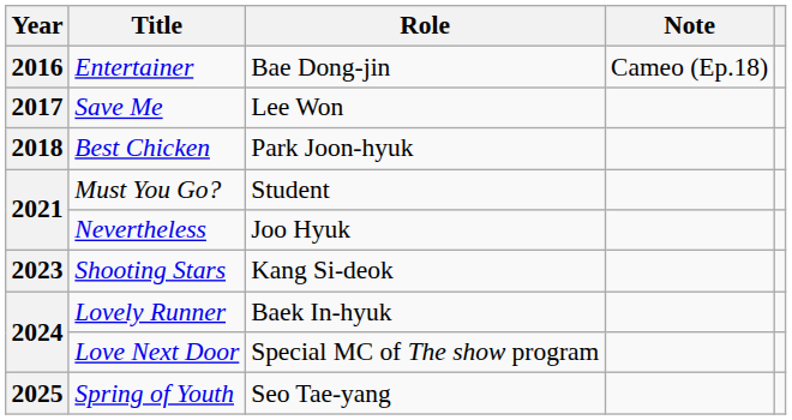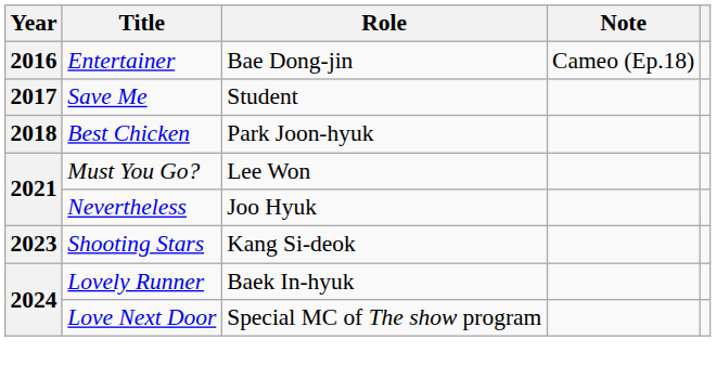Save Me | Role: Lee Won -> Student
Must You Go? | Role: Student -> Lee Won
- row: 2025 | Spring of Youth | Seo Tae-yang
